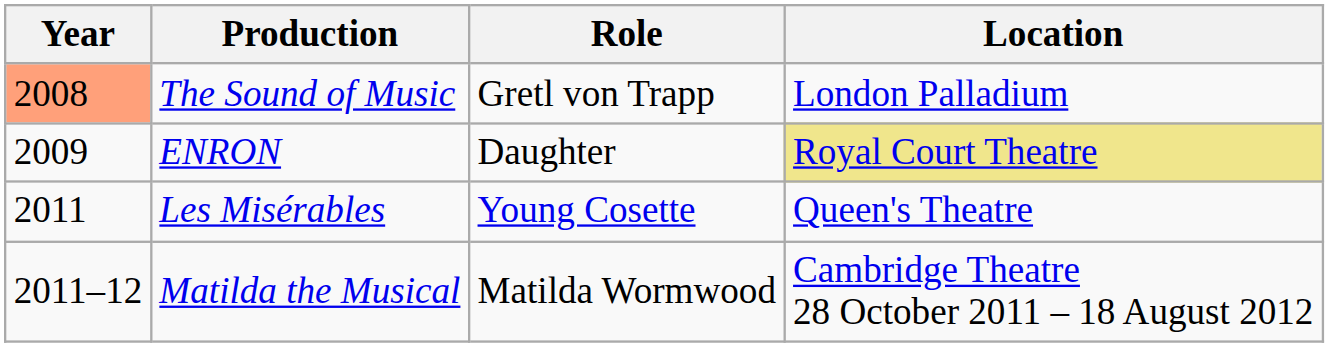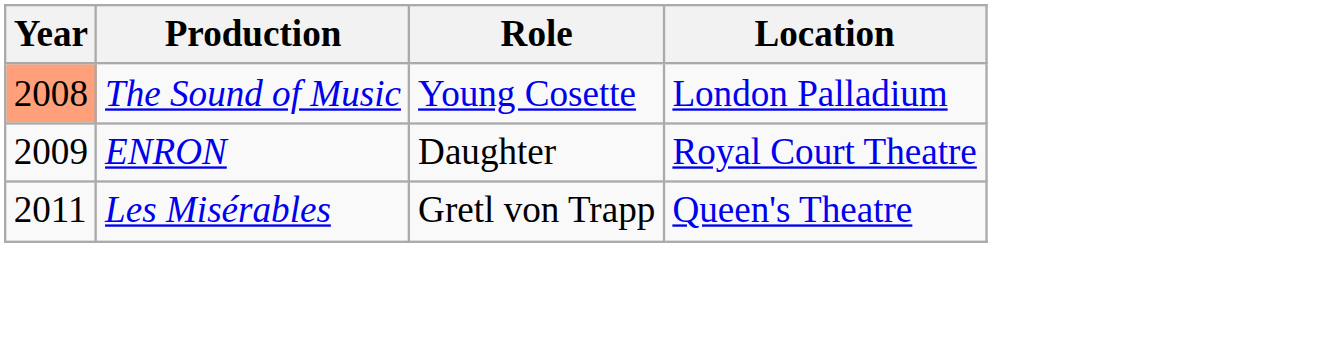The Sound of Music | Role: Gretl von Trapp -> Young Cosette
ENRON | Location: khaki background -> no background
Les Misérables | Role: Young Cosette -> Gretl von Trapp
- row: 2011–12 | Matilda the Musical | Matilda Wormwood | Cambridge Theatre 28 October 2011 – 18 August 2012
